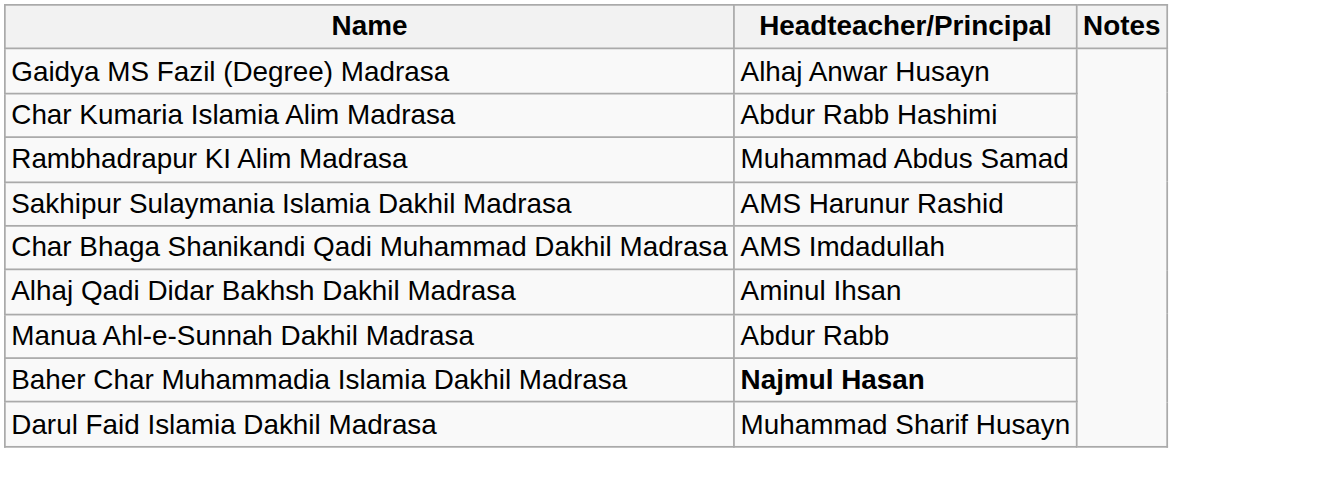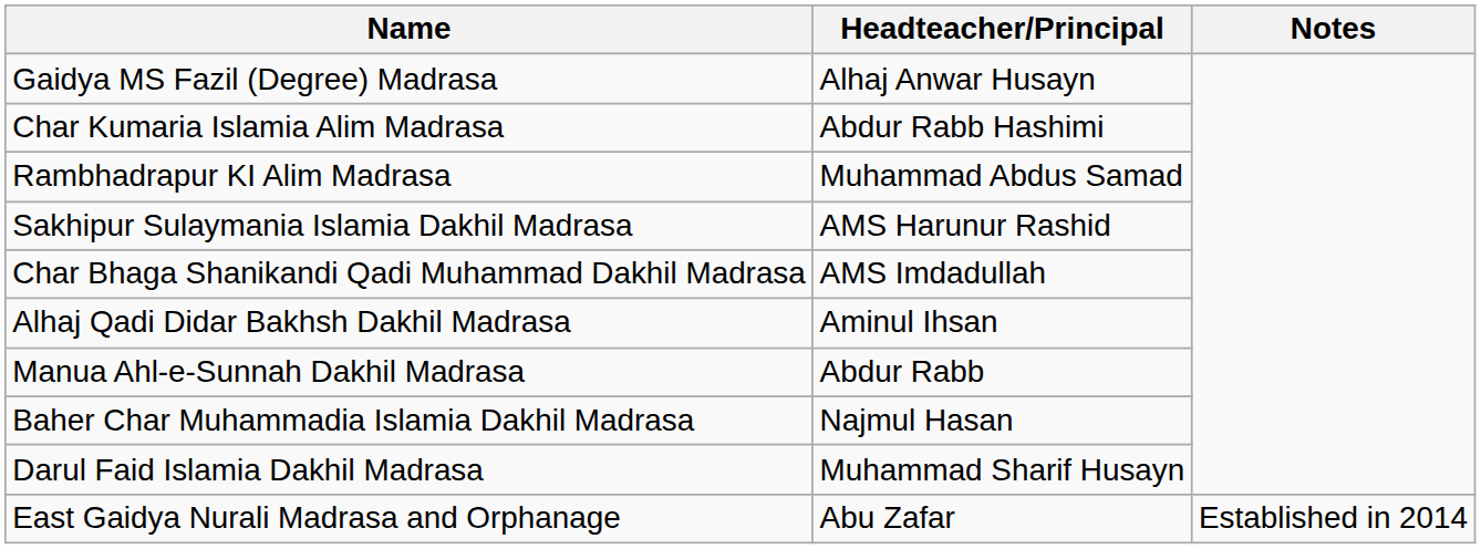Baher Char Muhammadia Islamia Dakhil Madrasa | Headteacher/Principal: bold -> normal
+ row: East Gaidya Nurali Madrasa and Orphanage | Abu Zafar | Established in 2014
